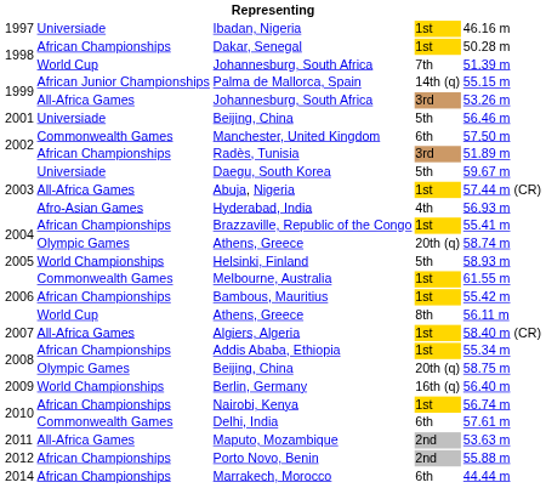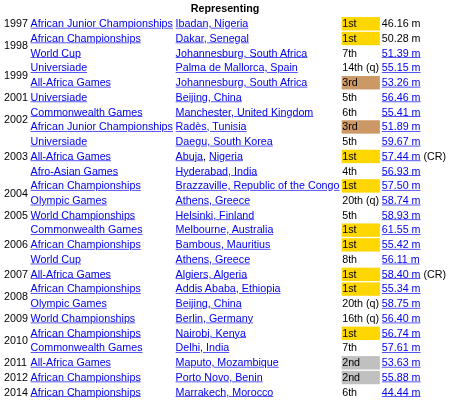Ibadan, Nigeria | column 2: Universiade -> African Junior Championships
Palma de Mallorca, Spain | column 2: African Junior Championships -> Universiade
Manchester, United Kingdom | column 5: 57.50 m -> 55.41 m
Radès, Tunisia | column 2: African Championships -> African Junior Championships
Brazzaville, Republic of the Congo | column 5: 55.41 m -> 57.50 m
Delhi, India | column 4: 6th -> 7th
